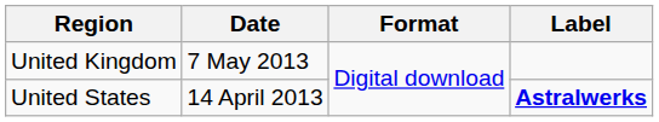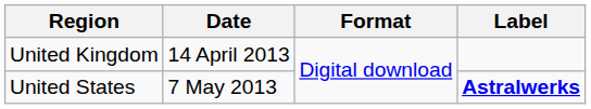United Kingdom | Date: 7 May 2013 -> 14 April 2013
United States | Date: 14 April 2013 -> 7 May 2013
